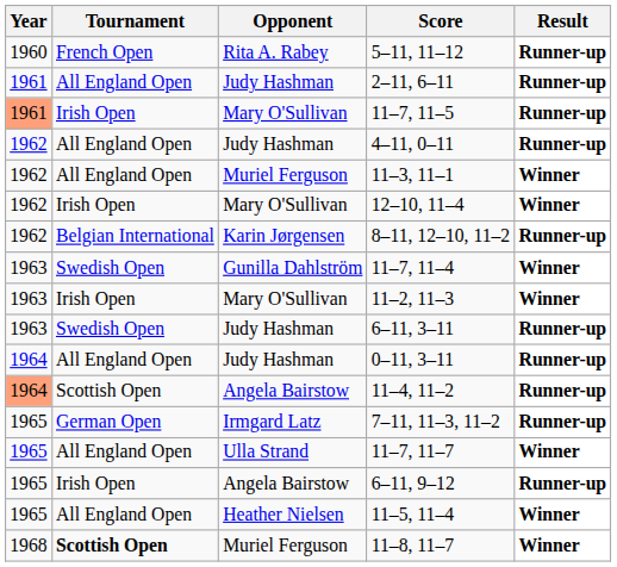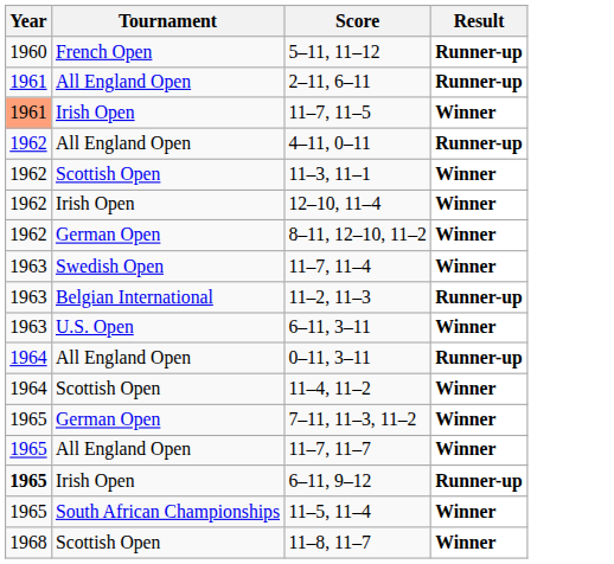- column: Opponent | Rita A. Rabey | Judy Hashman | Mary O'Sullivan | Judy Hashman | Muriel Ferguson | Mary O'Sullivan | Karin Jørgensen | Gunilla Dahlström | Mary O'Sullivan | Judy Hashman | Judy Hashman | Angela Bairstow | Irmgard Latz | Ulla Strand | Angela Bairstow | Heather Nielsen | Muriel Ferguson
11–7, 11–5 | Result: Runner-up -> Winner
11–3, 11–1 | Tournament: All England Open -> Scottish Open
8–11, 12–10, 11–2 | Tournament: Belgian International -> German Open
8–11, 12–10, 11–2 | Result: Runner-up -> Winner
11–2, 11–3 | Tournament: Irish Open -> Belgian International
11–2, 11–3 | Result: Winner -> Runner-up
6–11, 3–11 | Tournament: Swedish Open -> U.S. Open
6–11, 3–11 | Result: Runner-up -> Winner
11–4, 11–2 | Year: lightsalmon background -> no background
11–4, 11–2 | Result: Runner-up -> Winner
7–11, 11–3, 11–2 | Result: Runner-up -> Winner
6–11, 9–12 | Year: normal -> bold
11–5, 11–4 | Tournament: All England Open -> South African Championships
11–8, 11–7 | Tournament: bold -> normal
